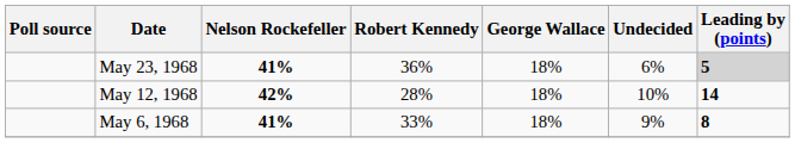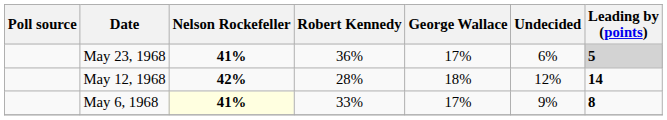May 23, 1968 | George Wallace: 18% -> 17%
May 12, 1968 | Undecided: 10% -> 12%
May 6, 1968 | Nelson Rockefeller: no background -> lightyellow background
May 6, 1968 | George Wallace: 18% -> 17%
